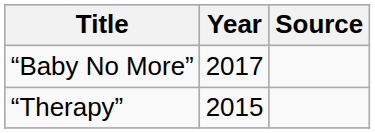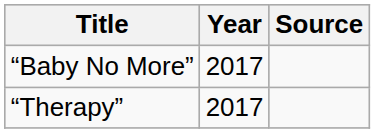“Therapy” | Year: 2015 -> 2017
